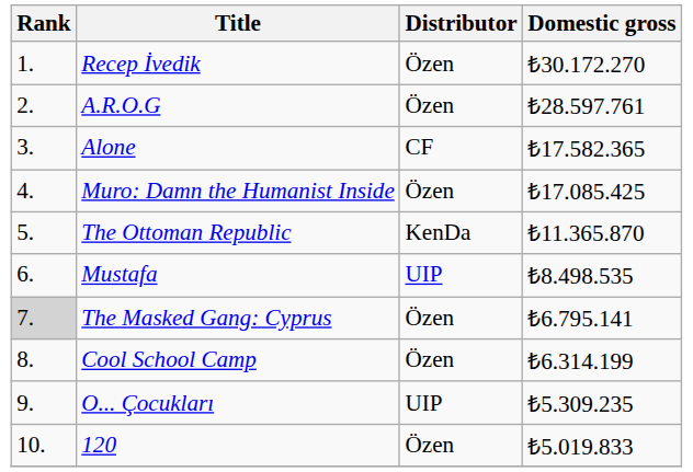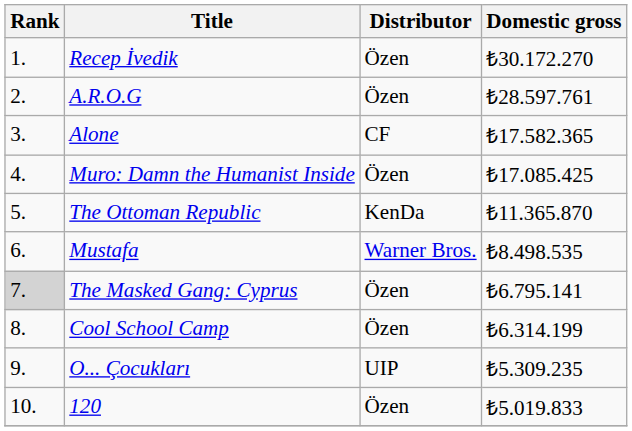Mustafa | Distributor: UIP -> Warner Bros.
